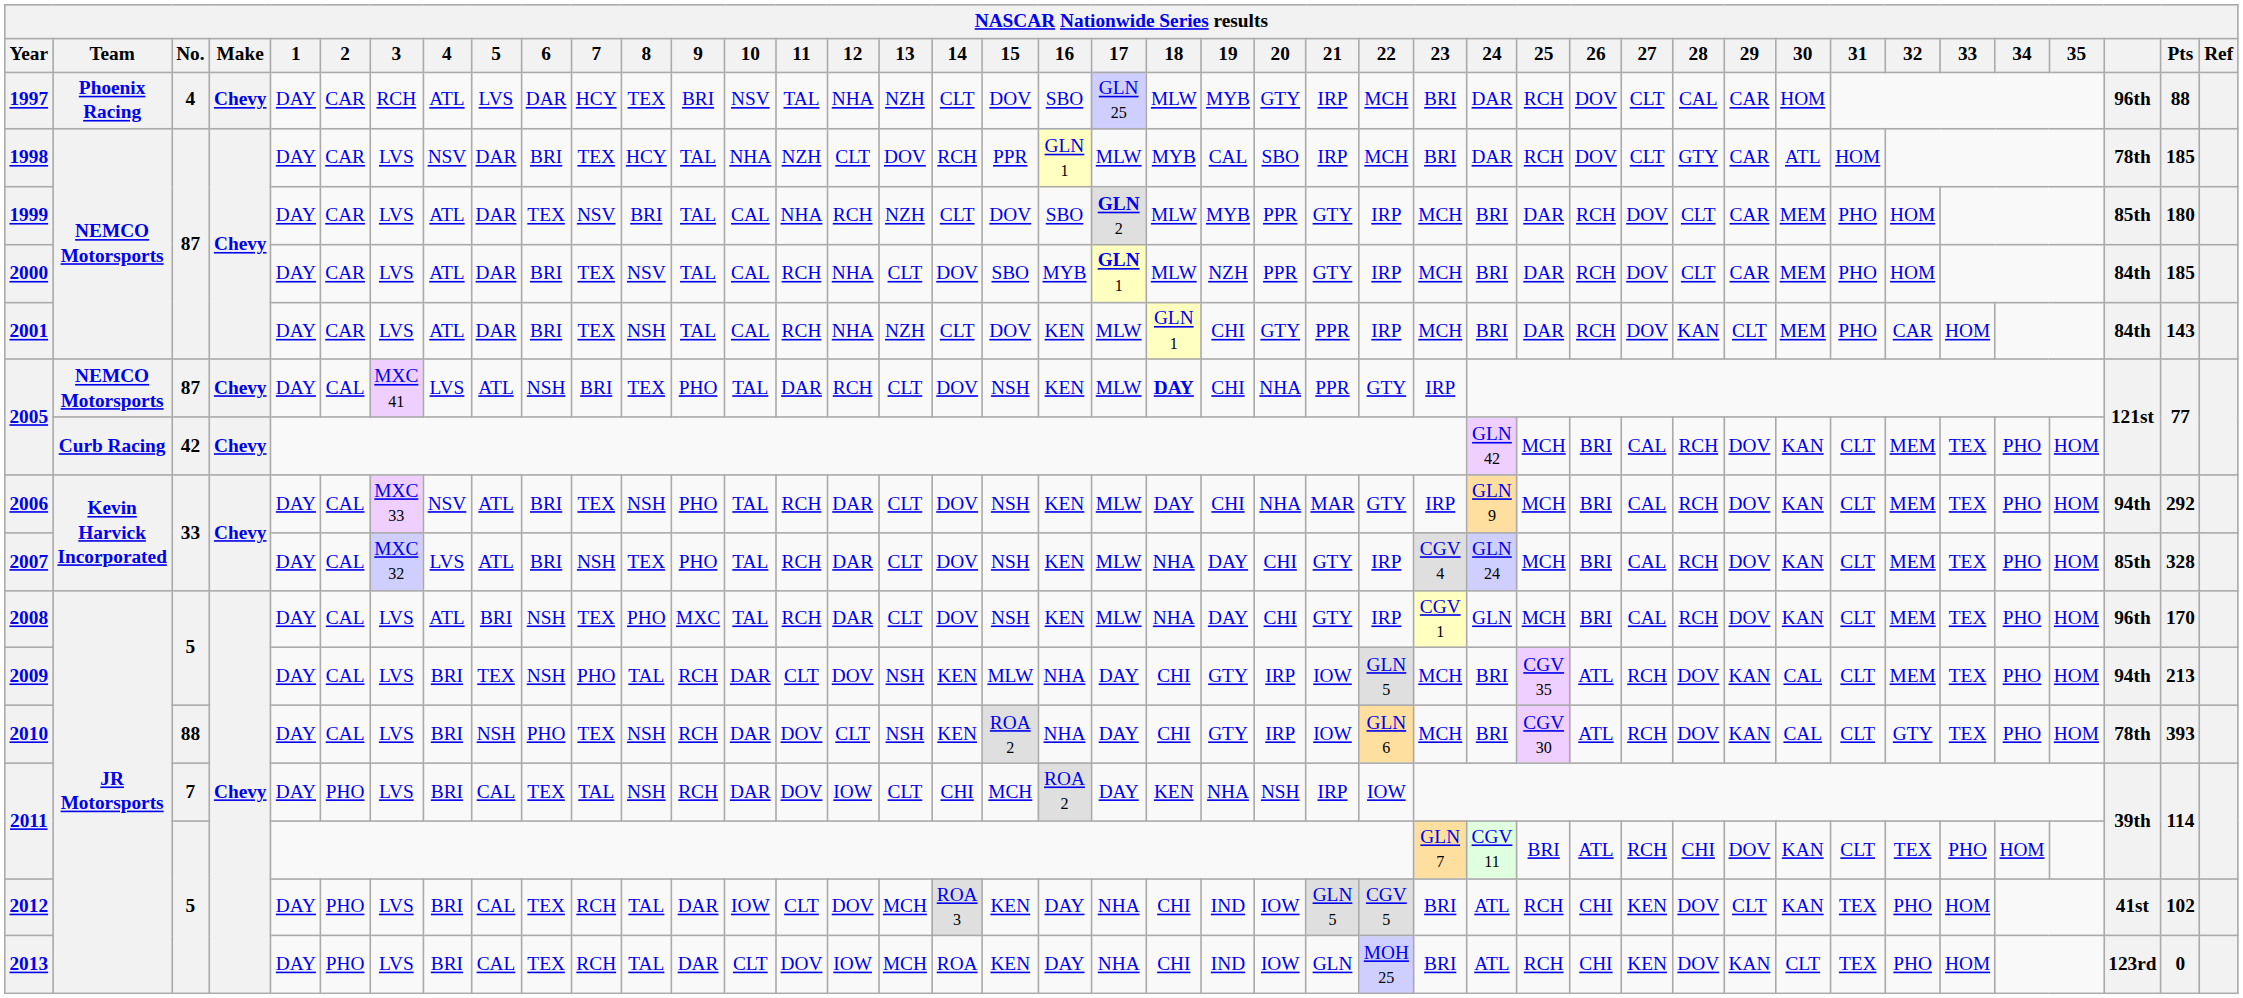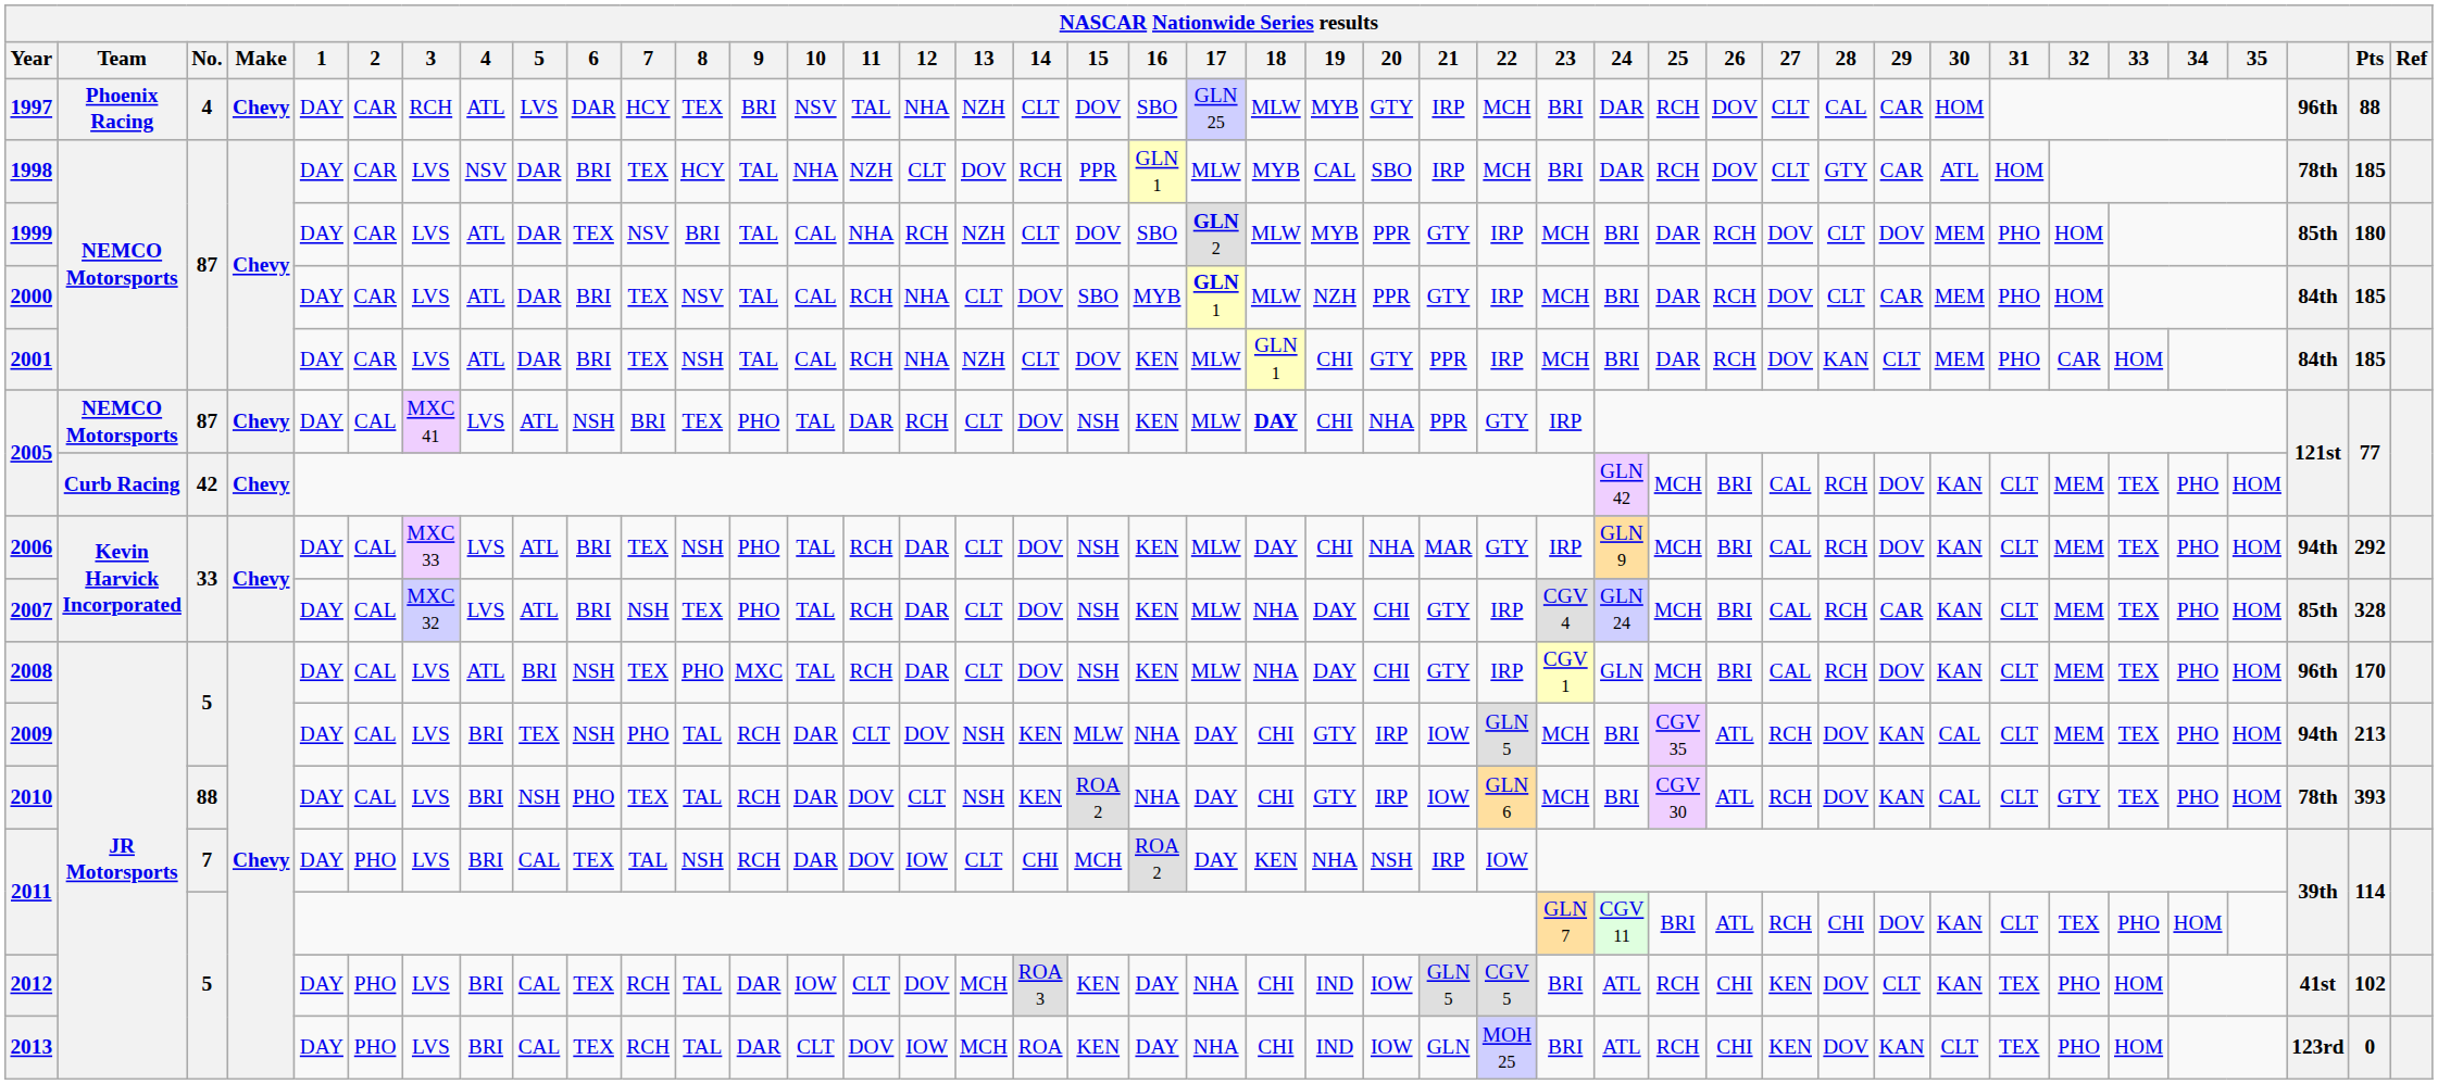1999 | 29: CAR -> DOV
2001 | Pts: 143 -> 185
2006 | 4: NSV -> LVS
2007 | 29: DOV -> CAR
2010 | 8: NSH -> TAL
